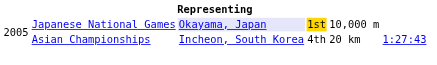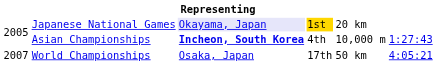Japanese National Games | column 5: 10,000 m -> 20 km
Asian Championships | column 3: normal -> bold
Asian Championships | column 5: 20 km -> 10,000 m
+ row: 2007 | World Championships | Osaka, Japan | 17th | 50 km | 4:05:21
